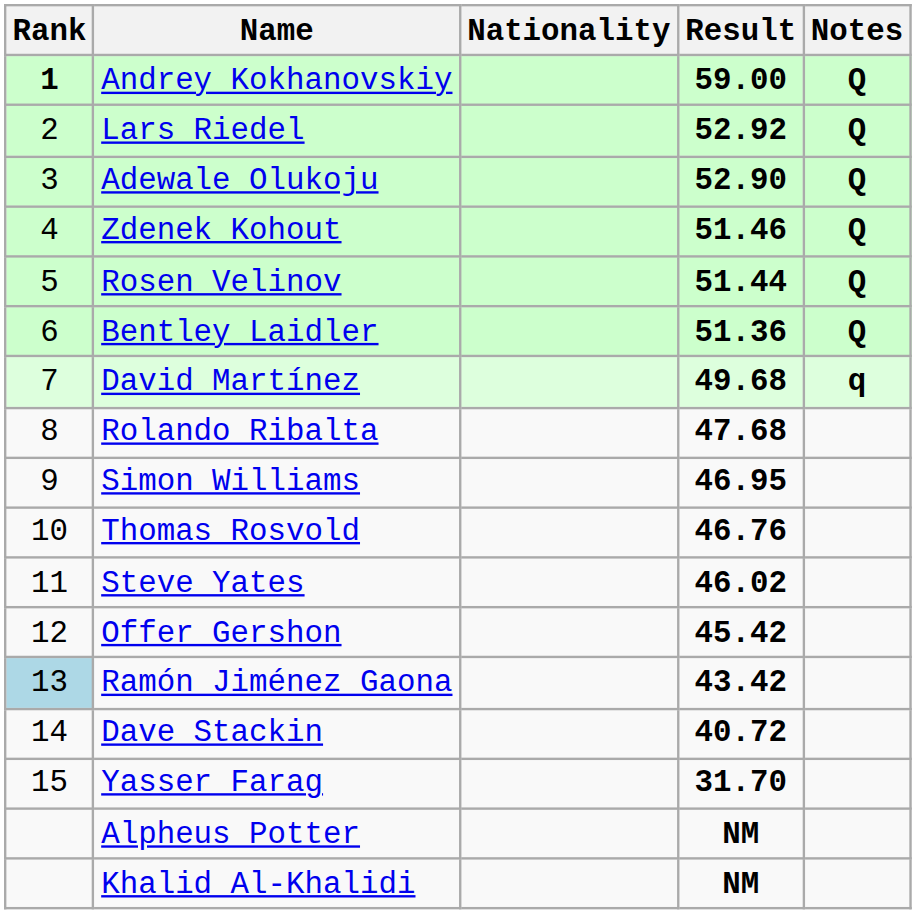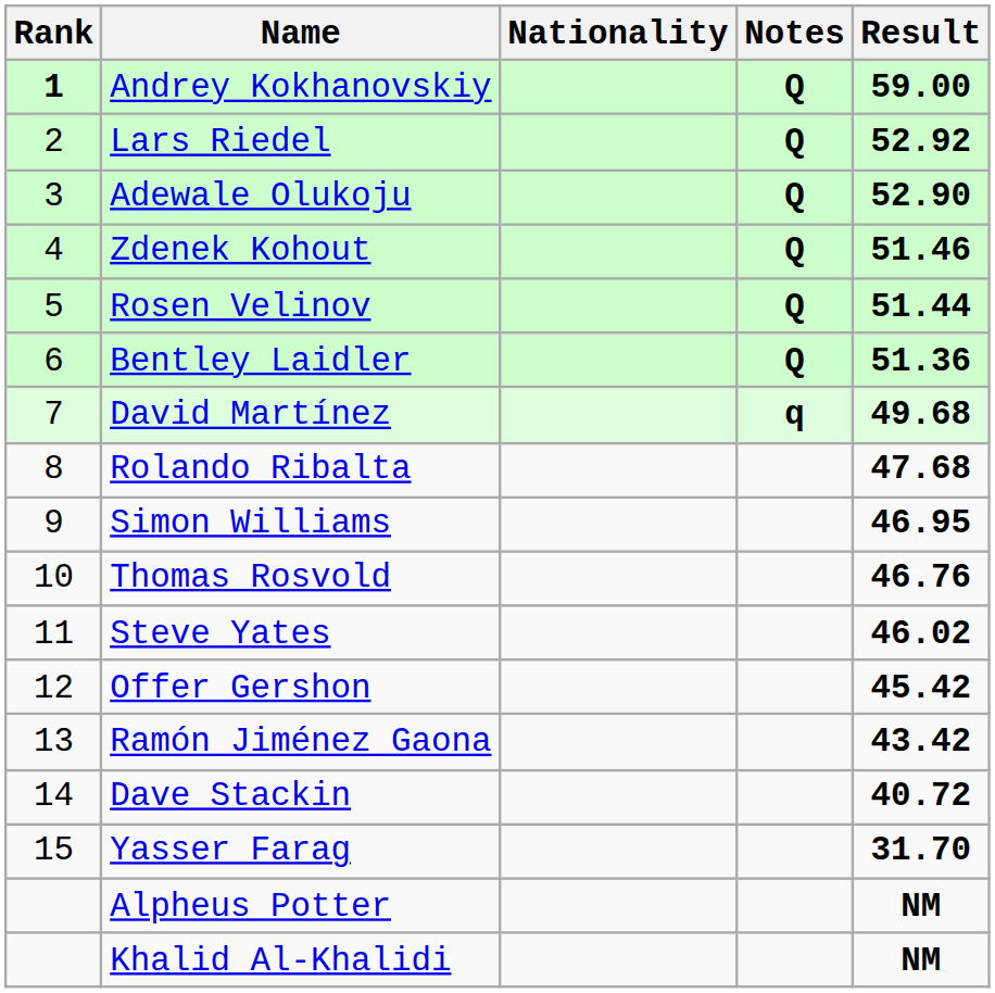columns swapped: Result <-> Notes
Ramón Jiménez Gaona | Rank: lightblue background -> no background
